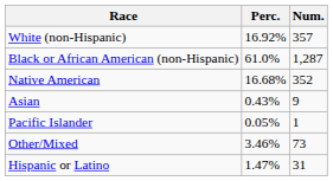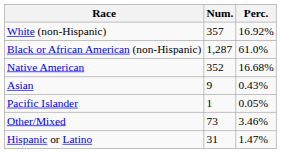columns swapped: Num. <-> Perc.
